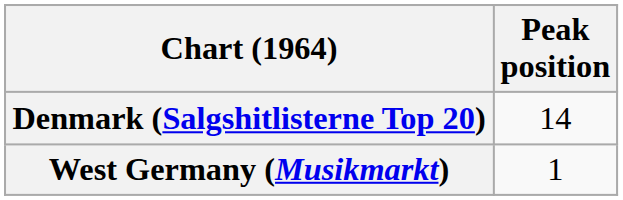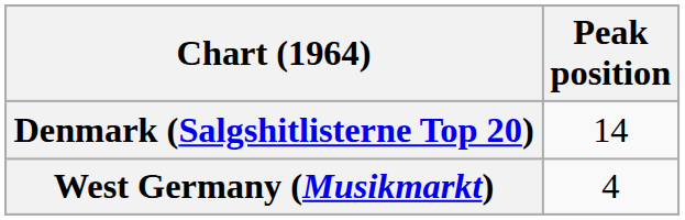West Germany (Musikmarkt) | Peak position: 1 -> 4
